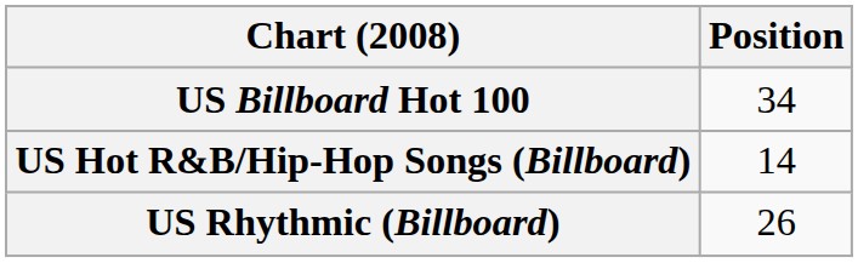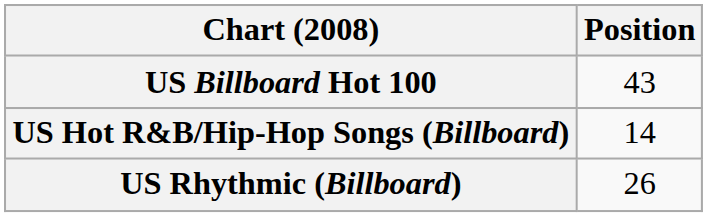US Billboard Hot 100 | Position: 34 -> 43
